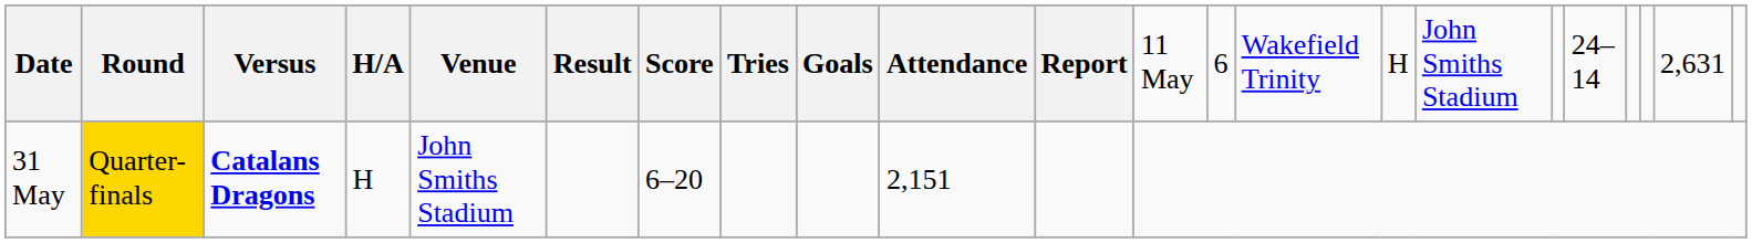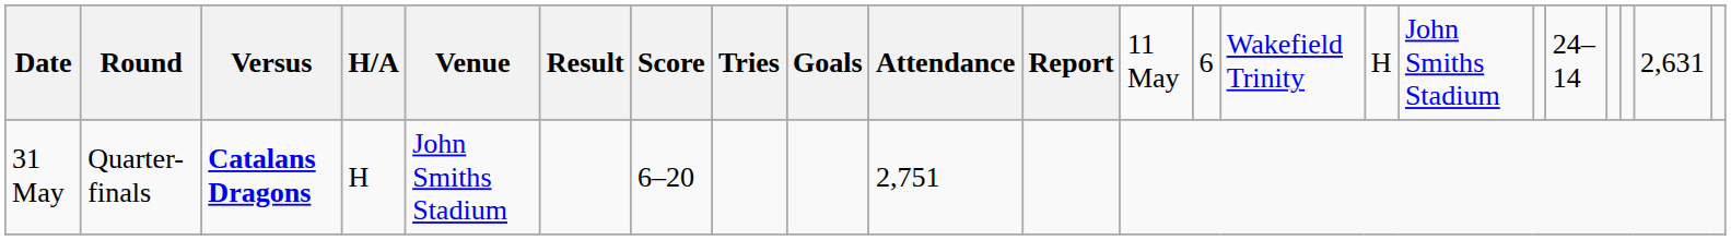31 May | column 2: gold background -> no background
31 May | column 10: 2,151 -> 2,751
